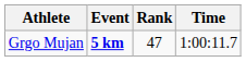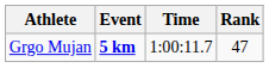columns swapped: Time <-> Rank
